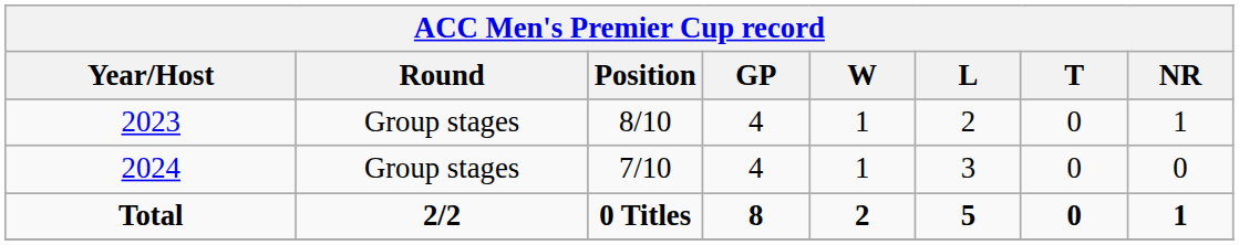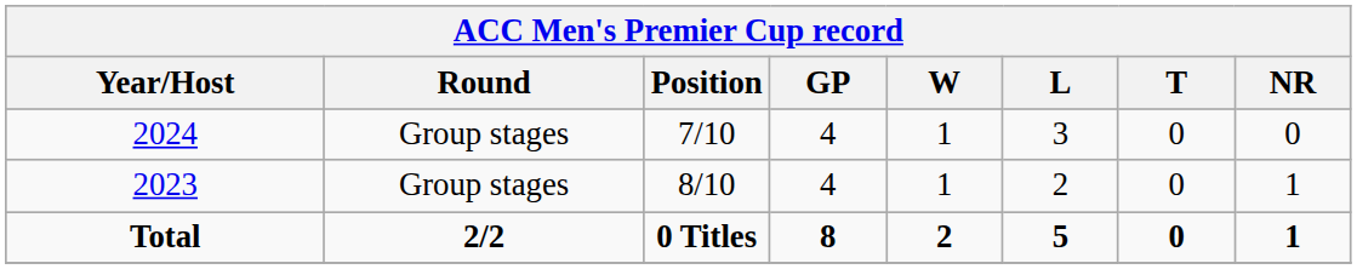rows swapped: 2023 <-> 2024
